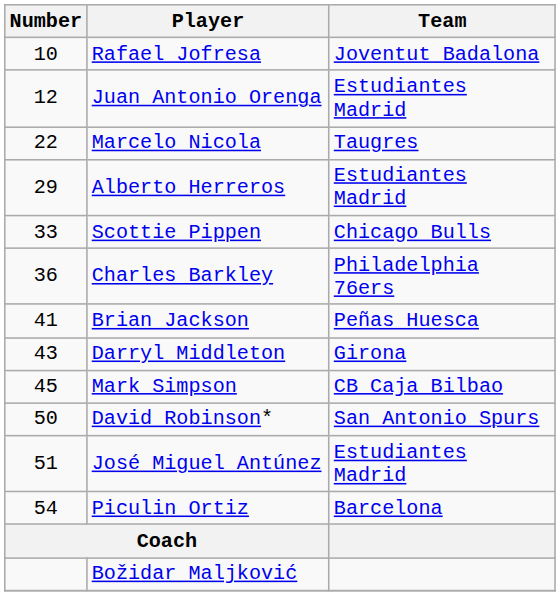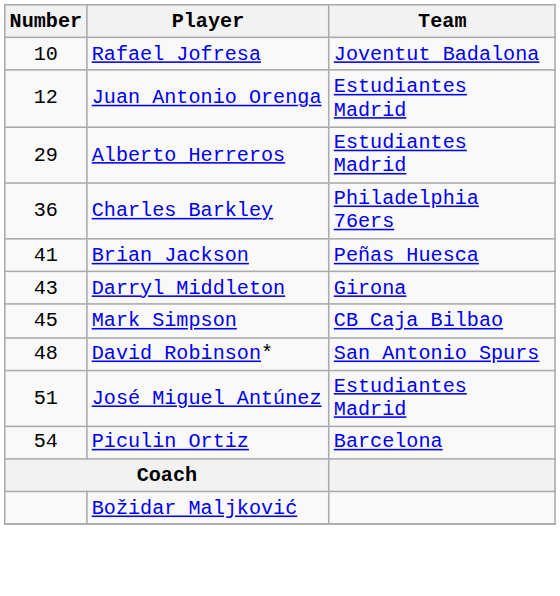- row: 22 | Marcelo Nicola | Taugres
- row: 33 | Scottie Pippen | Chicago Bulls
David Robinson* | Number: 50 -> 48
